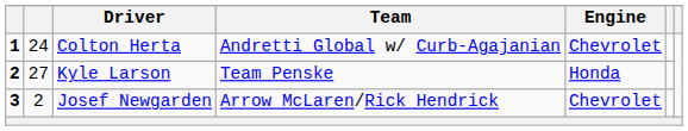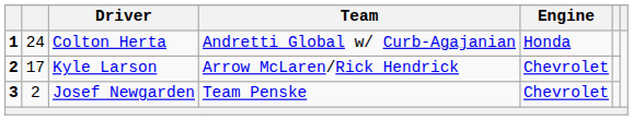Colton Herta | Engine: Chevrolet -> Honda
Kyle Larson | column 2: 27 -> 17
Kyle Larson | Team: Team Penske -> Arrow McLaren/Rick Hendrick
Kyle Larson | Engine: Honda -> Chevrolet
Josef Newgarden | Team: Arrow McLaren/Rick Hendrick -> Team Penske
